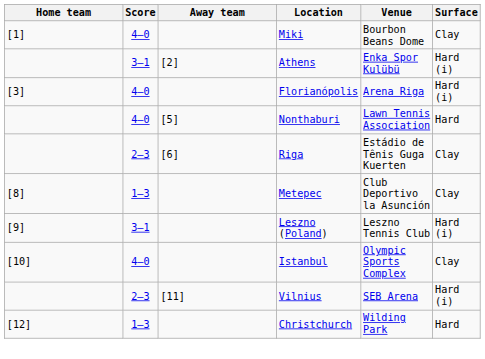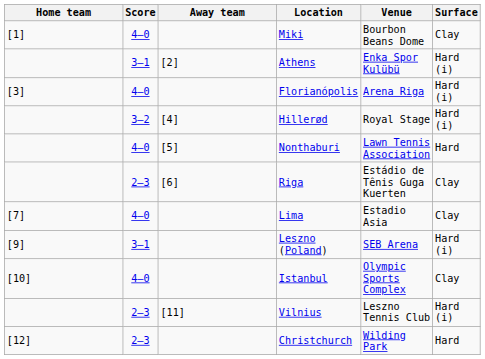+ row: 3–2 | [4] | Hillerød | Royal Stage | Hard (i)
+ row: [7] | 4–0 | Lima | Estadio Asia | Clay
- row: [8] | 1–3 | Metepec | Club Deportivo la Asunción | Clay
Leszno (Poland) | Venue: Leszno Tennis Club -> SEB Arena
Vilnius | Venue: SEB Arena -> Leszno Tennis Club
Christchurch | Score: 1–3 -> 2–3
